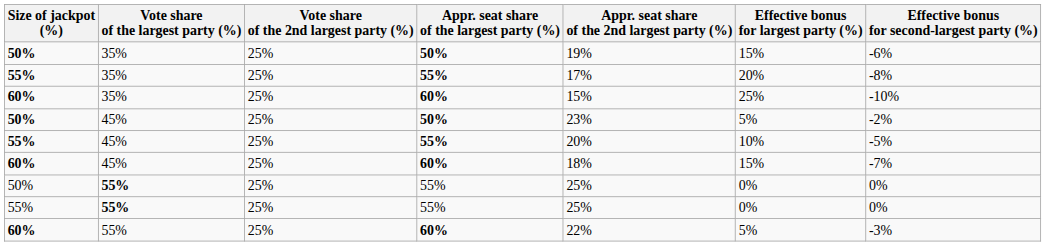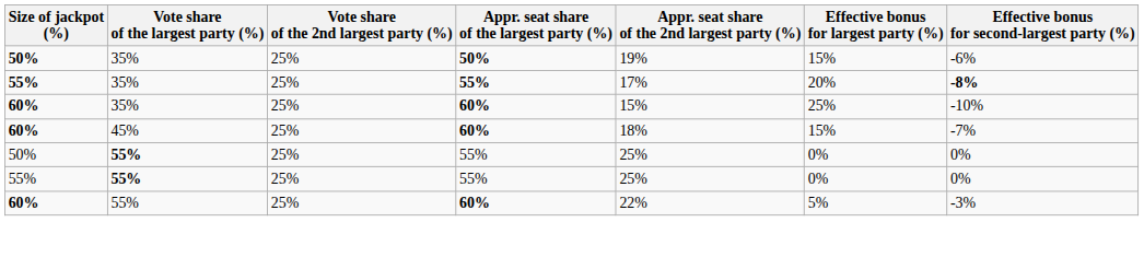55% / 35% | Effective bonus for second-largest party (%): normal -> bold
- row: 50% | 45% | 25% | 50% | 23% | 5% | -2%
- row: 55% | 45% | 25% | 55% | 20% | 10% | -5%
